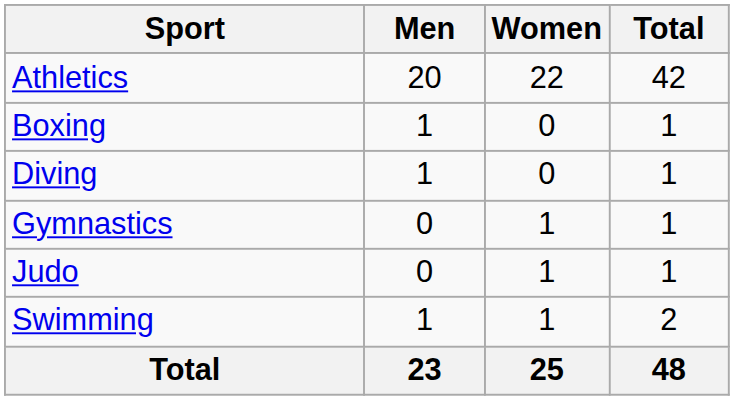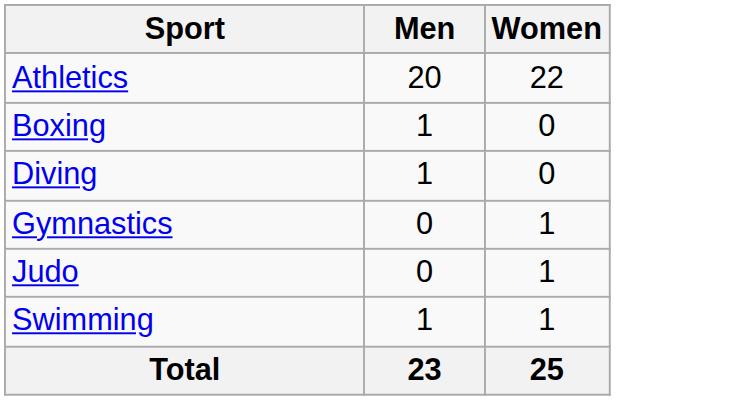- column: Total | 42 | 1 | 1 | 1 | 1 | 2 | 48
